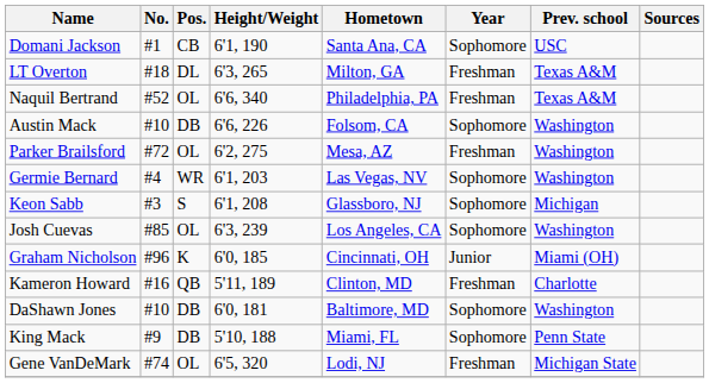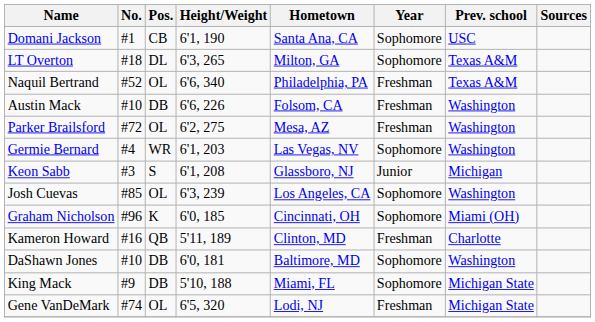LT Overton | Year: Freshman -> Sophomore
Austin Mack | Year: Sophomore -> Freshman
Keon Sabb | Year: Sophomore -> Junior
Graham Nicholson | Year: Junior -> Sophomore
King Mack | Prev. school: Penn State -> Michigan State
